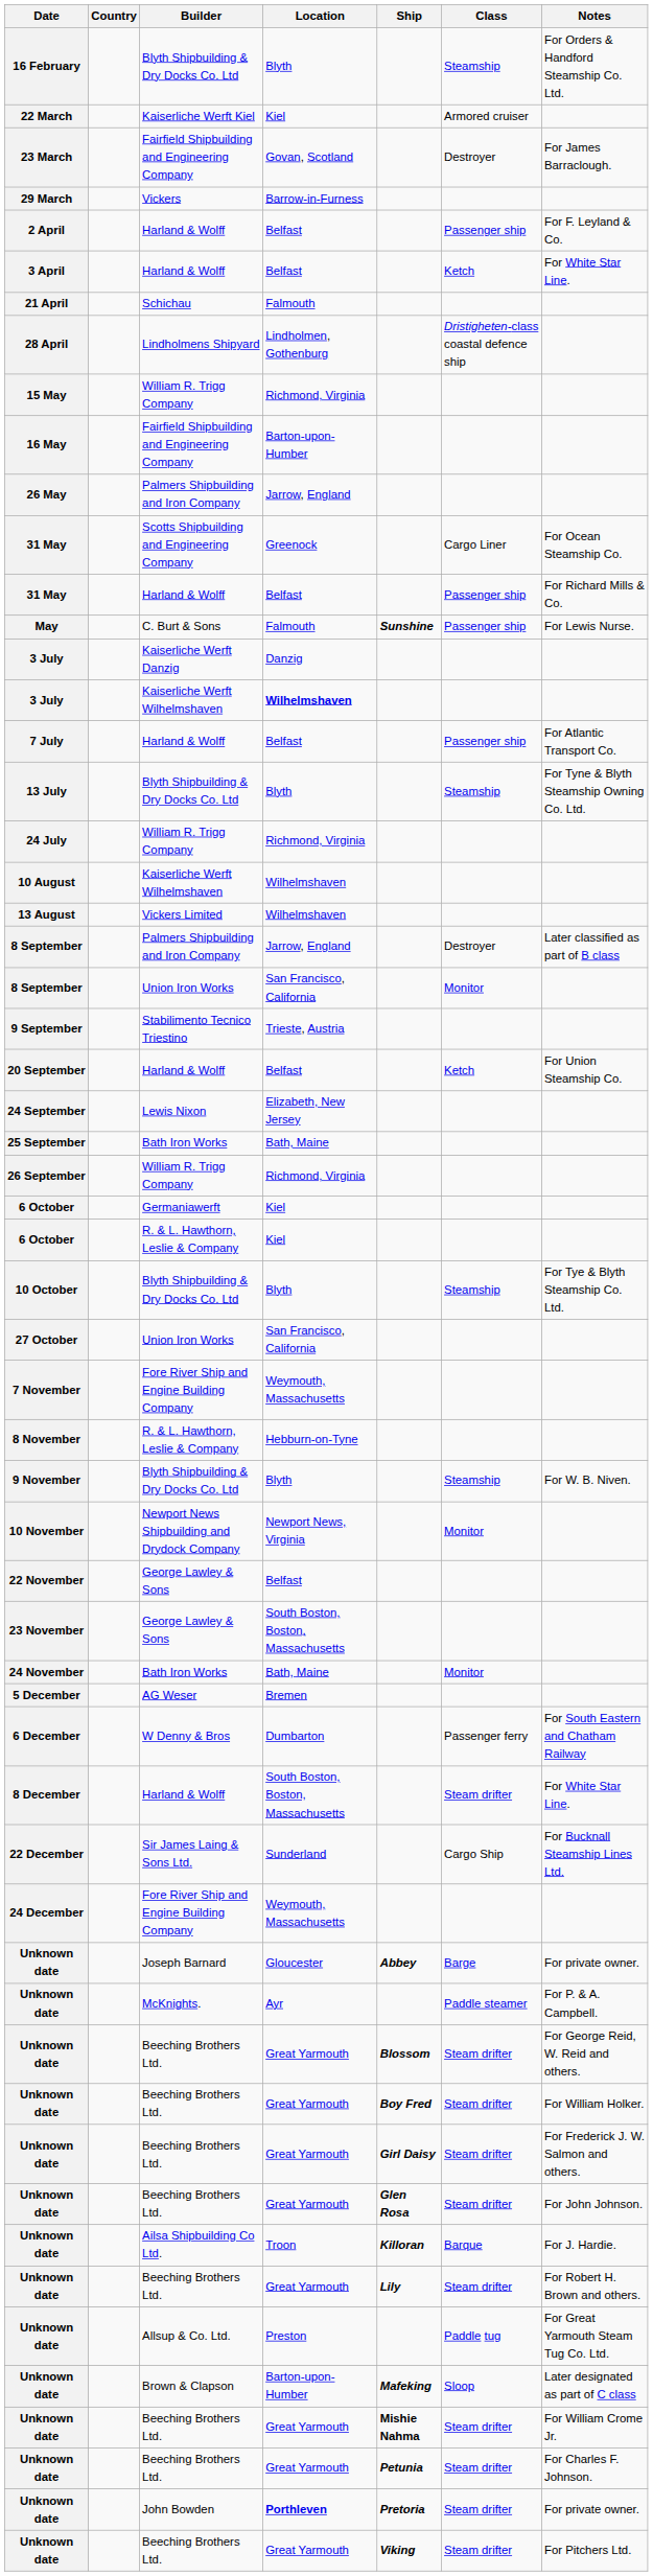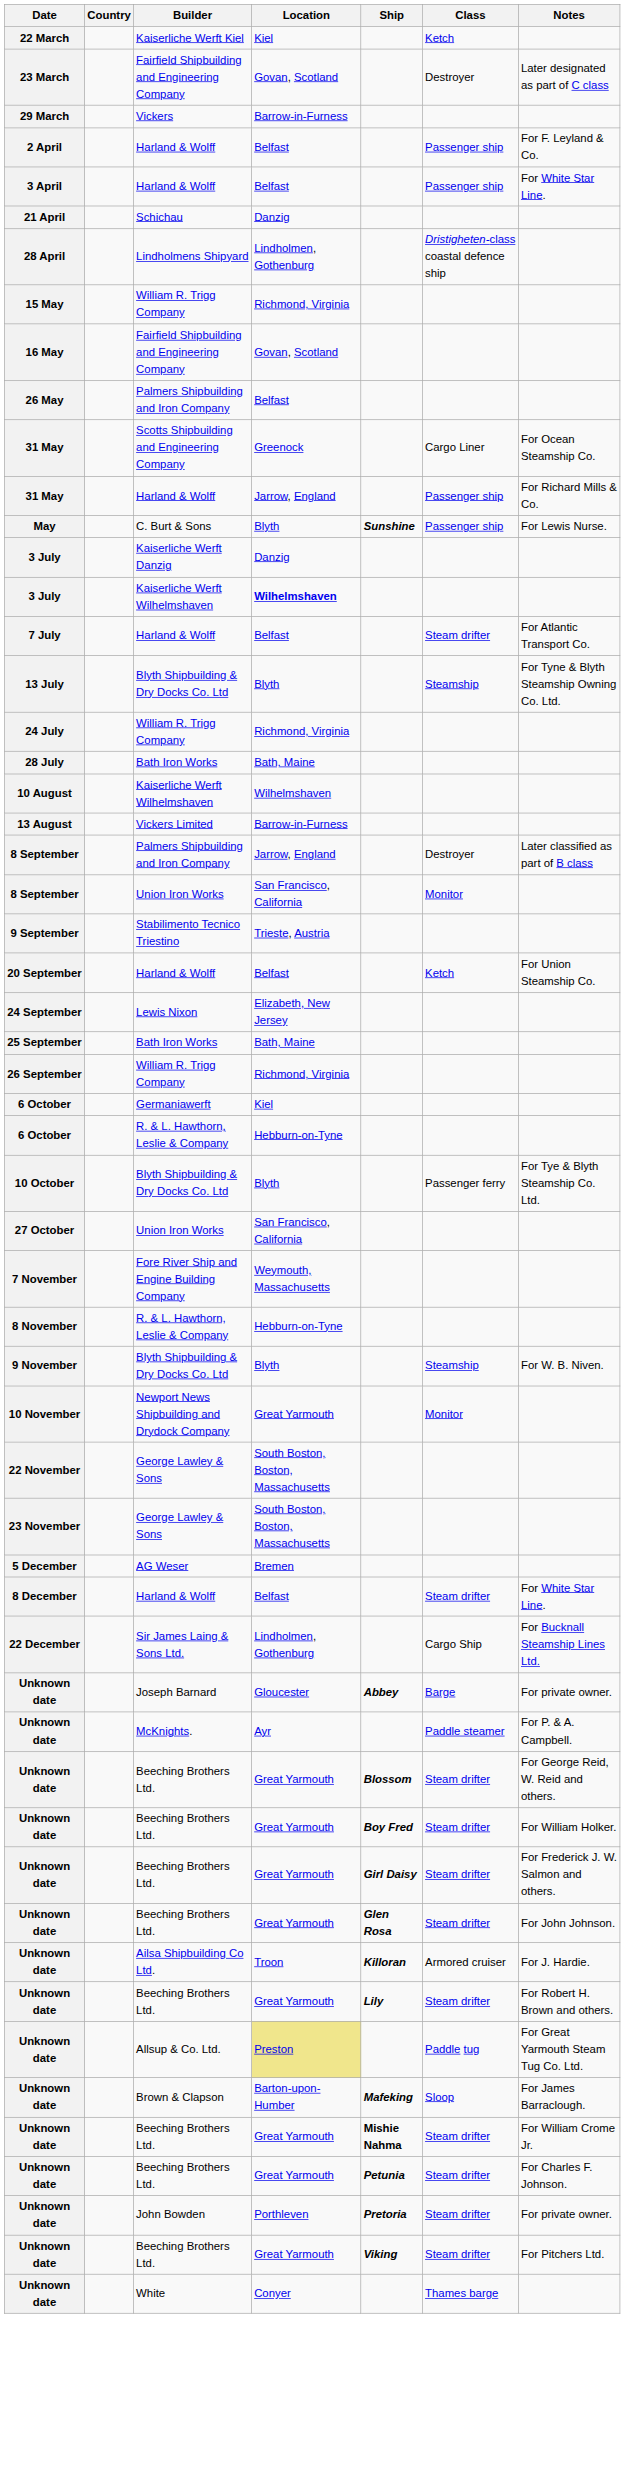- row: 16 February | Blyth Shipbuilding & Dry Docks Co. Ltd | Blyth | Steamship | For Orders & Handford Steamship Co. Ltd.
22 March | Class: Armored cruiser -> Ketch
23 March | Notes: For James Barraclough. -> Later designated as part of C class
3 April | Class: Ketch -> Passenger ship
21 April | Location: Falmouth -> Danzig
16 May | Location: Barton-upon-Humber -> Govan, Scotland
26 May | Location: Jarrow, England -> Belfast
31 May / Harland & Wolff | Location: Belfast -> Jarrow, England
May | Location: Falmouth -> Blyth
7 July | Class: Passenger ship -> Steam drifter
+ row: 28 July | Bath Iron Works | Bath, Maine
13 August | Location: Wilhelmshaven -> Barrow-in-Furness
6 October / R. & L. Hawthorn, Leslie & Company | Location: Kiel -> Hebburn-on-Tyne
10 October | Class: Steamship -> Passenger ferry
10 November | Location: Newport News, Virginia -> Great Yarmouth
22 November | Location: Belfast -> South Boston, Boston, Massachusetts
- row: 24 November | Bath Iron Works | Bath, Maine | Monitor
- row: 6 December | W Denny & Bros | Dumbarton | Passenger ferry | For South Eastern and Chatham Railway
8 December | Location: South Boston, Boston, Massachusetts -> Belfast
22 December | Location: Sunderland -> Lindholmen, Gothenburg
- row: 24 December | Fore River Ship and Engine Building Company | Weymouth, Massachusetts
Unknown date / Ailsa Shipbuilding Co Ltd. | Class: Barque -> Armored cruiser
Unknown date / Allsup & Co. Ltd. | Location: no background -> khaki background
Unknown date / Brown & Clapson | Notes: Later designated as part of C class -> For James Barraclough.
Unknown date / John Bowden | Location: bold -> normal
+ row: Unknown date | White | Conyer | Thames barge
